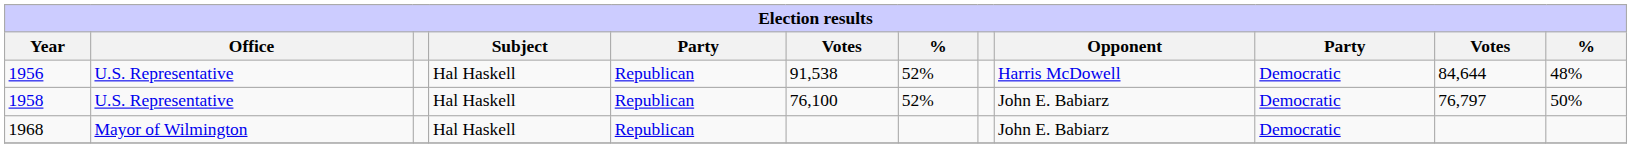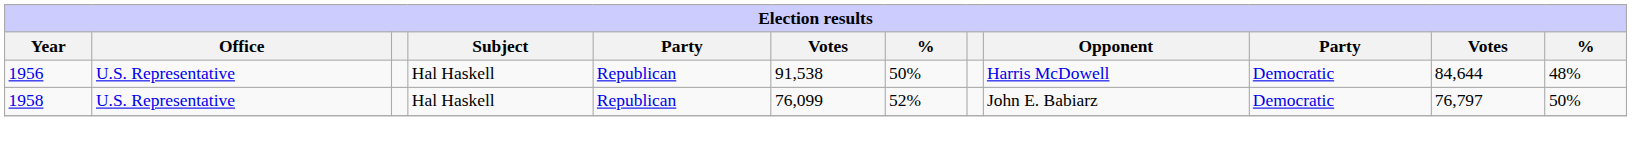1956 | column 7: 52% -> 50%
1958 | column 6: 76,100 -> 76,099
- row: 1968 | Mayor of Wilmington | Hal Haskell | Republican | John E. Babiarz | Democratic
